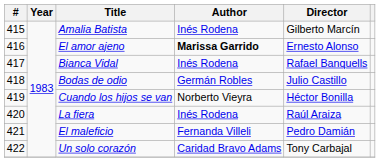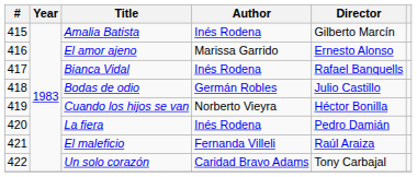El amor ajeno | Author: bold -> normal
La fiera | Director: Raúl Araiza -> Pedro Damián
El maleficio | Director: Pedro Damián -> Raúl Araiza
